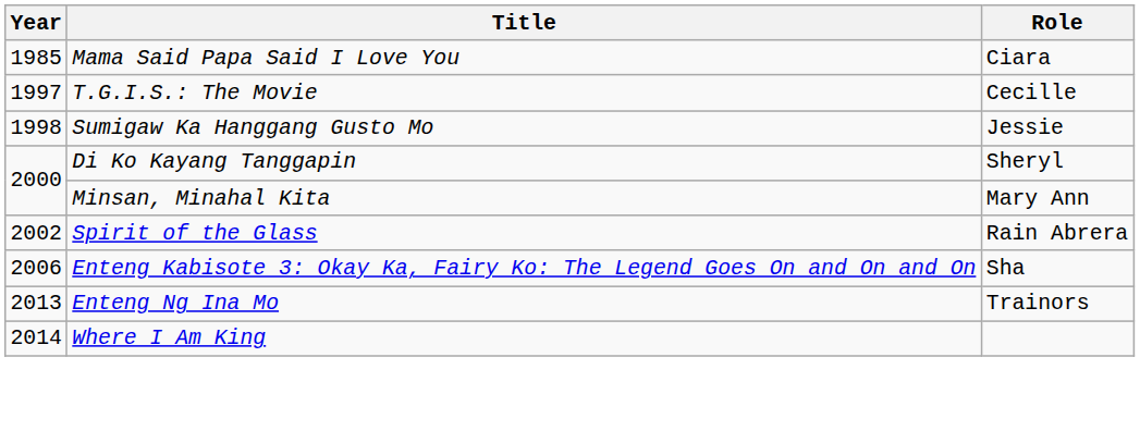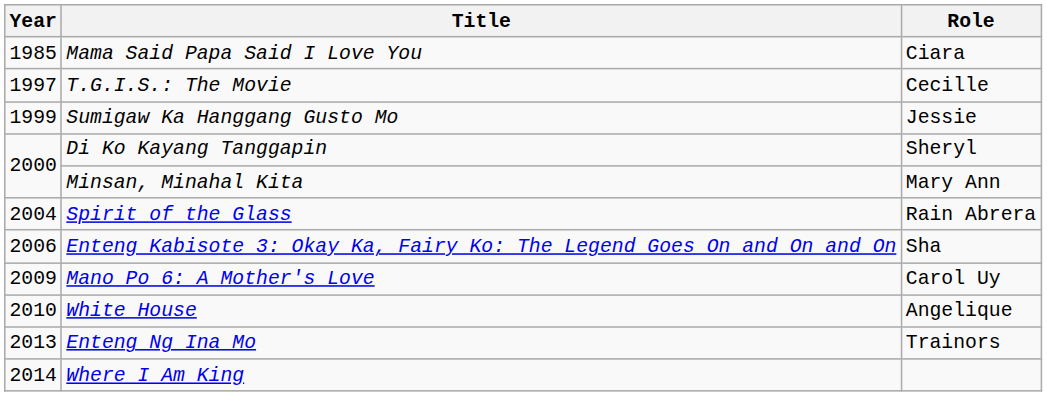Sumigaw Ka Hanggang Gusto Mo | Year: 1998 -> 1999
Spirit of the Glass | Year: 2002 -> 2004
+ row: 2009 | Mano Po 6: A Mother's Love | Carol Uy
+ row: 2010 | White House | Angelique
